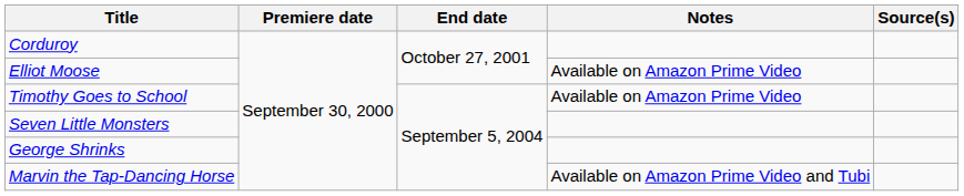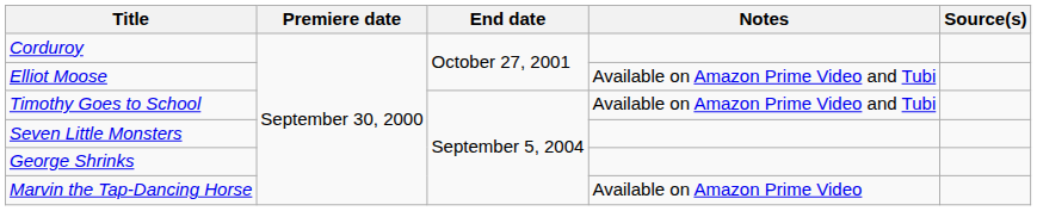Elliot Moose | Notes: Available on Amazon Prime Video -> Available on Amazon Prime Video and Tubi
Timothy Goes to School | Notes: Available on Amazon Prime Video -> Available on Amazon Prime Video and Tubi
Marvin the Tap-Dancing Horse | Notes: Available on Amazon Prime Video and Tubi -> Available on Amazon Prime Video
